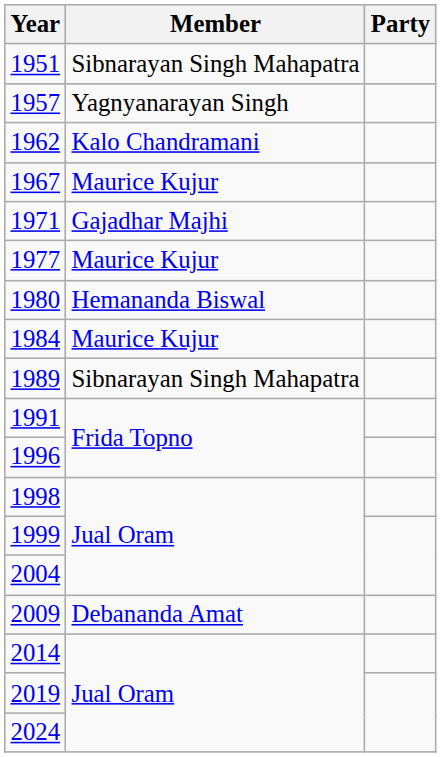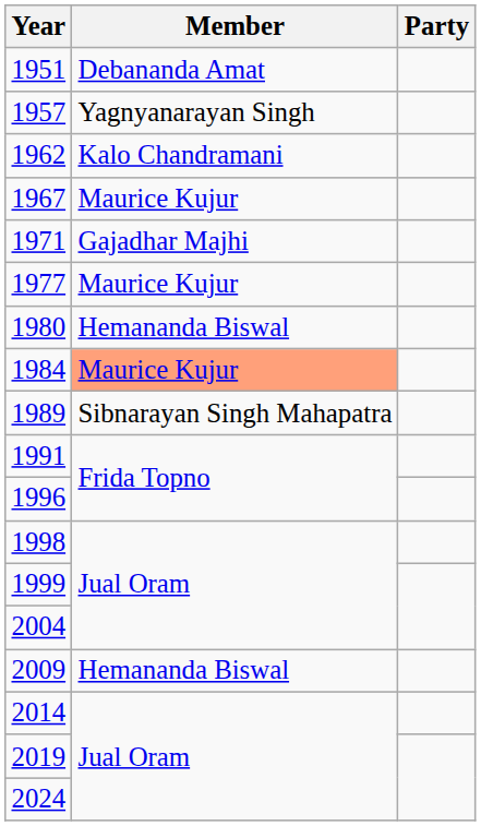1951 | Member: Sibnarayan Singh Mahapatra -> Debananda Amat
1984 | Member: no background -> lightsalmon background
2009 | Member: Debananda Amat -> Hemananda Biswal
